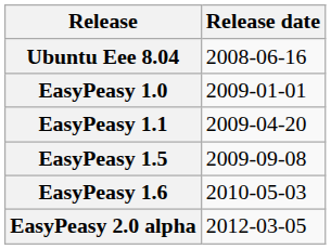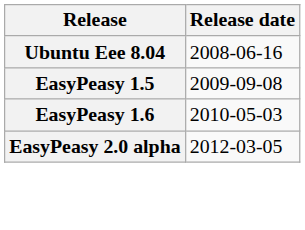- row: EasyPeasy 1.0 | 2009-01-01
- row: EasyPeasy 1.1 | 2009-04-20
